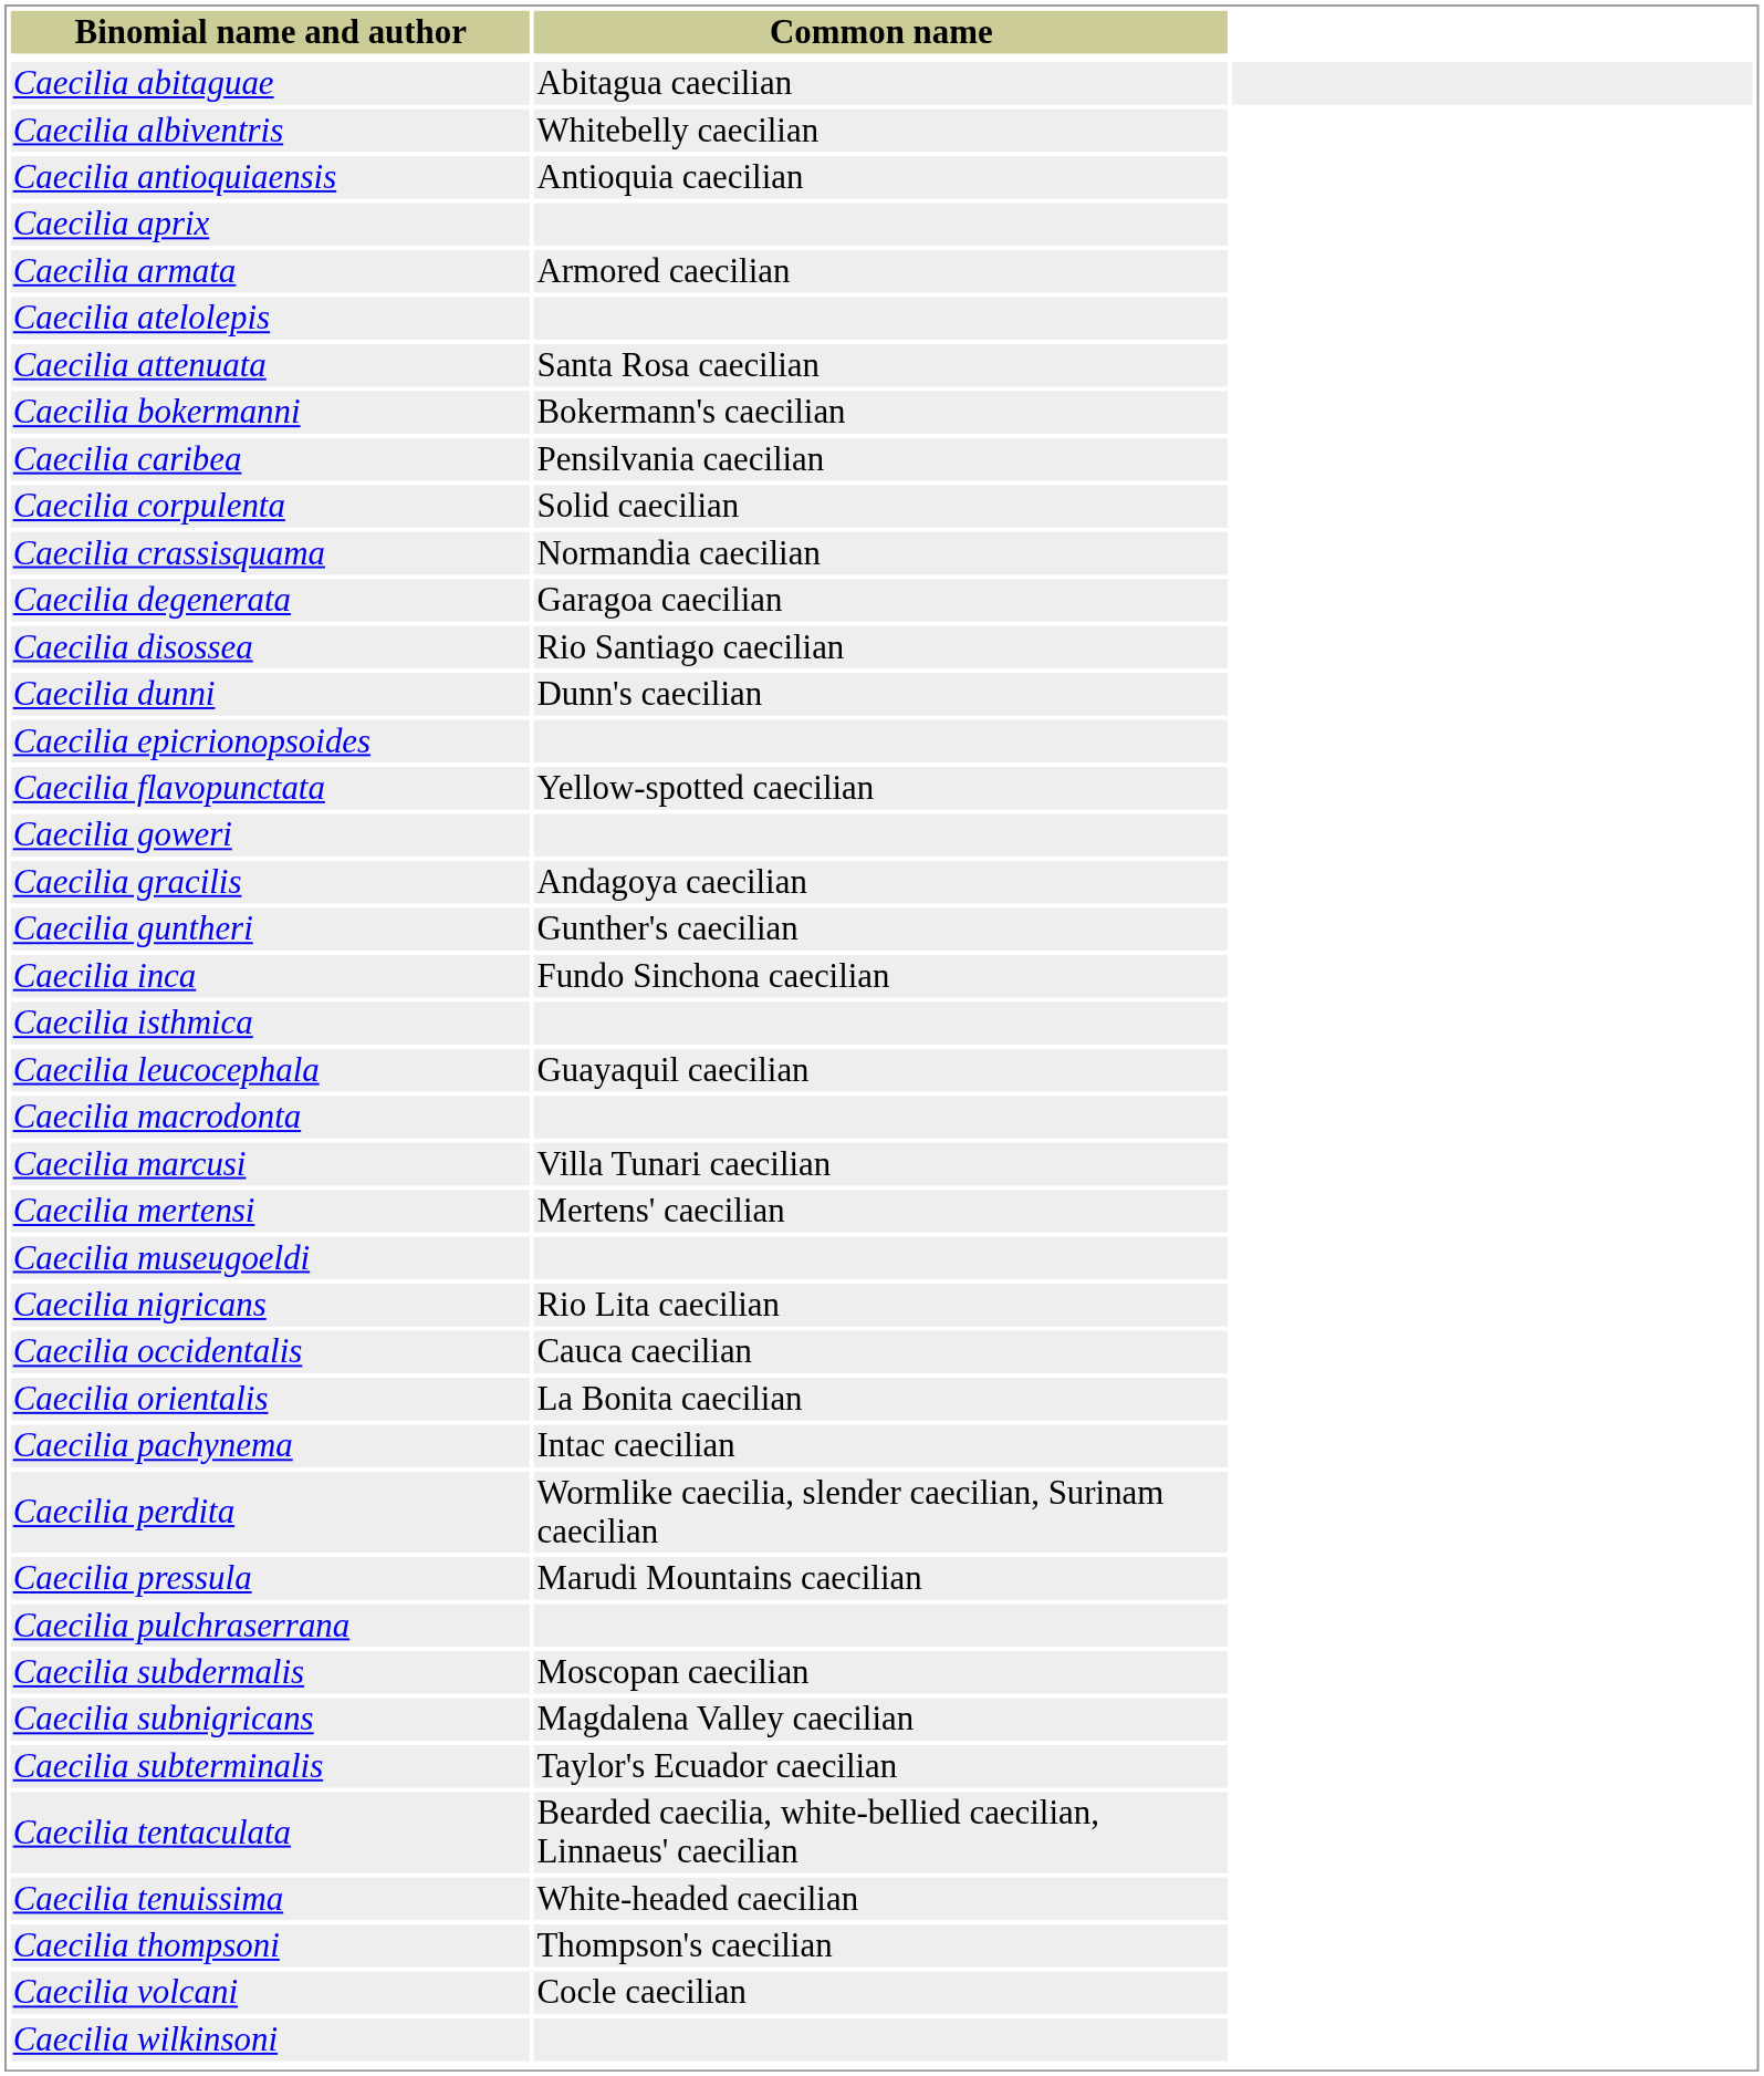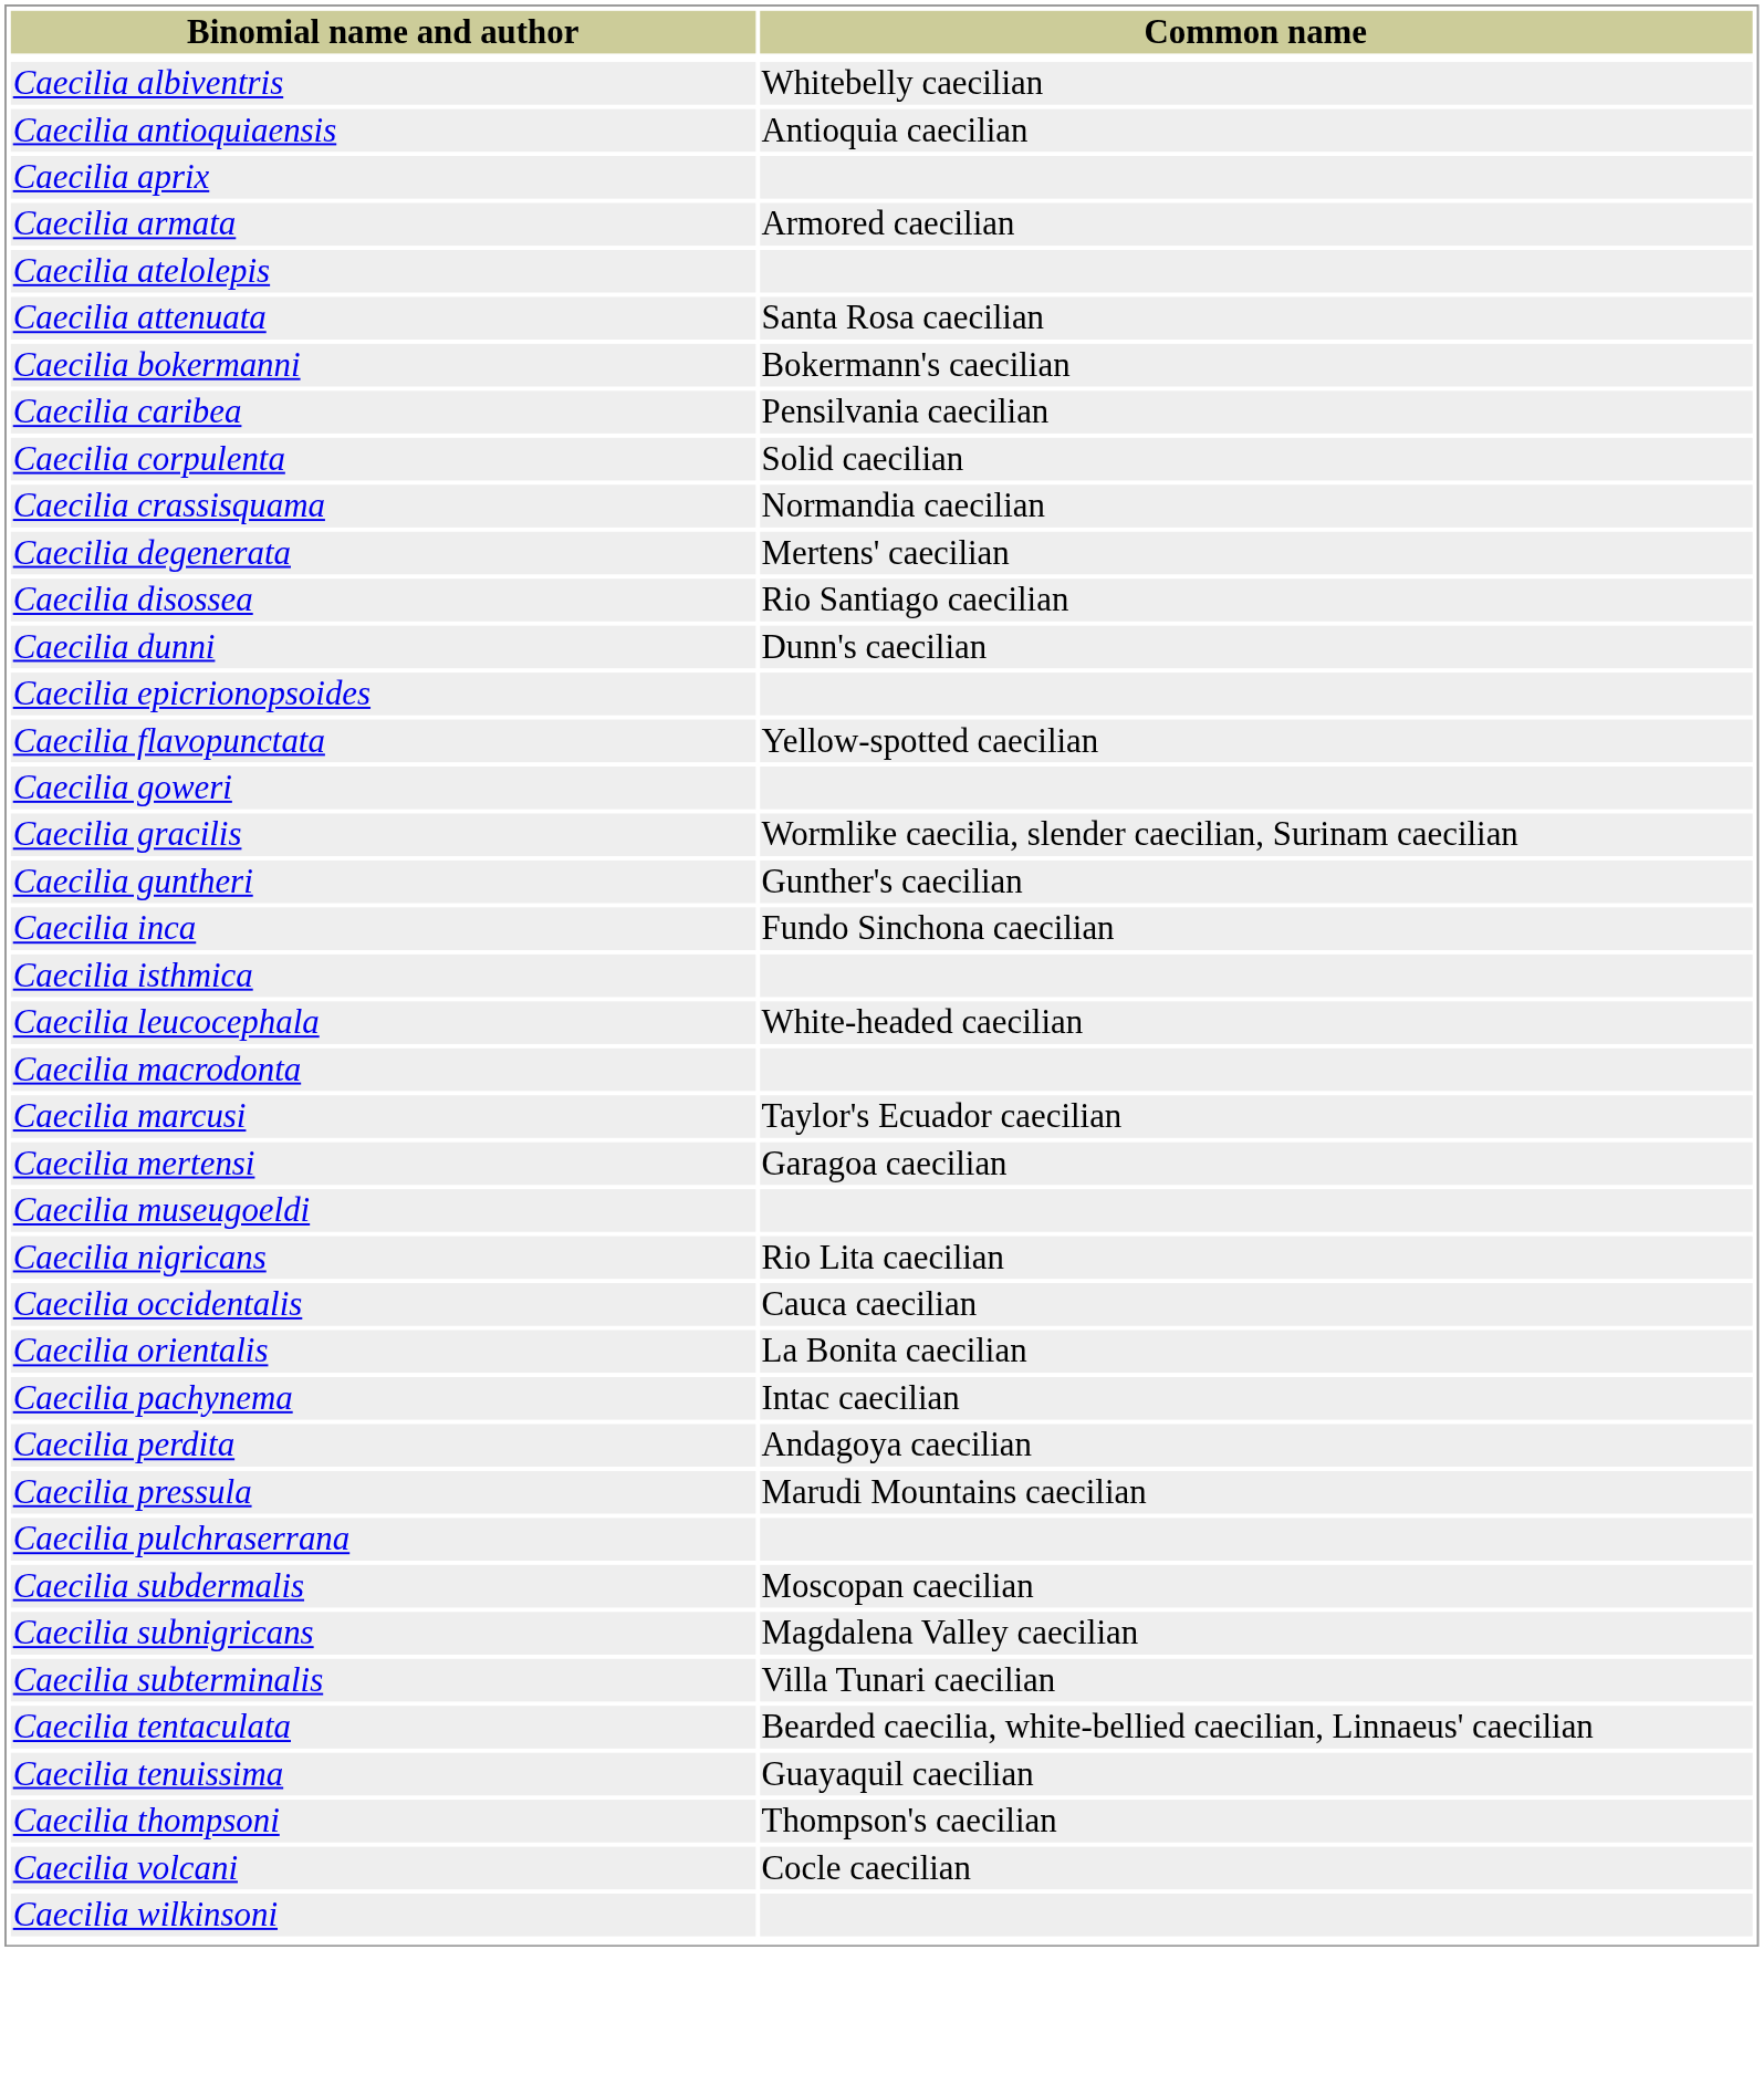- row: Caecilia abitaguae | Abitagua caecilian
Caecilia degenerata | Common name: Garagoa caecilian -> Mertens' caecilian
Caecilia gracilis | Common name: Andagoya caecilian -> Wormlike caecilia, slender caecilian, Surinam caecilian
Caecilia leucocephala | Common name: Guayaquil caecilian -> White-headed caecilian
Caecilia marcusi | Common name: Villa Tunari caecilian -> Taylor's Ecuador caecilian
Caecilia mertensi | Common name: Mertens' caecilian -> Garagoa caecilian
Caecilia perdita | Common name: Wormlike caecilia, slender caecilian, Surinam caecilian -> Andagoya caecilian
Caecilia subterminalis | Common name: Taylor's Ecuador caecilian -> Villa Tunari caecilian
Caecilia tenuissima | Common name: White-headed caecilian -> Guayaquil caecilian
